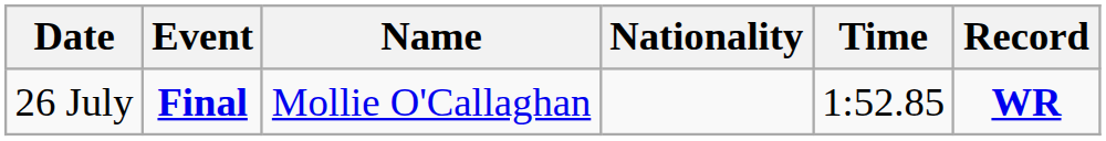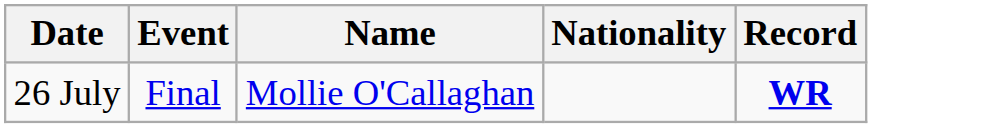- column: Time | 1:52.85
26 July | Event: bold -> normal
